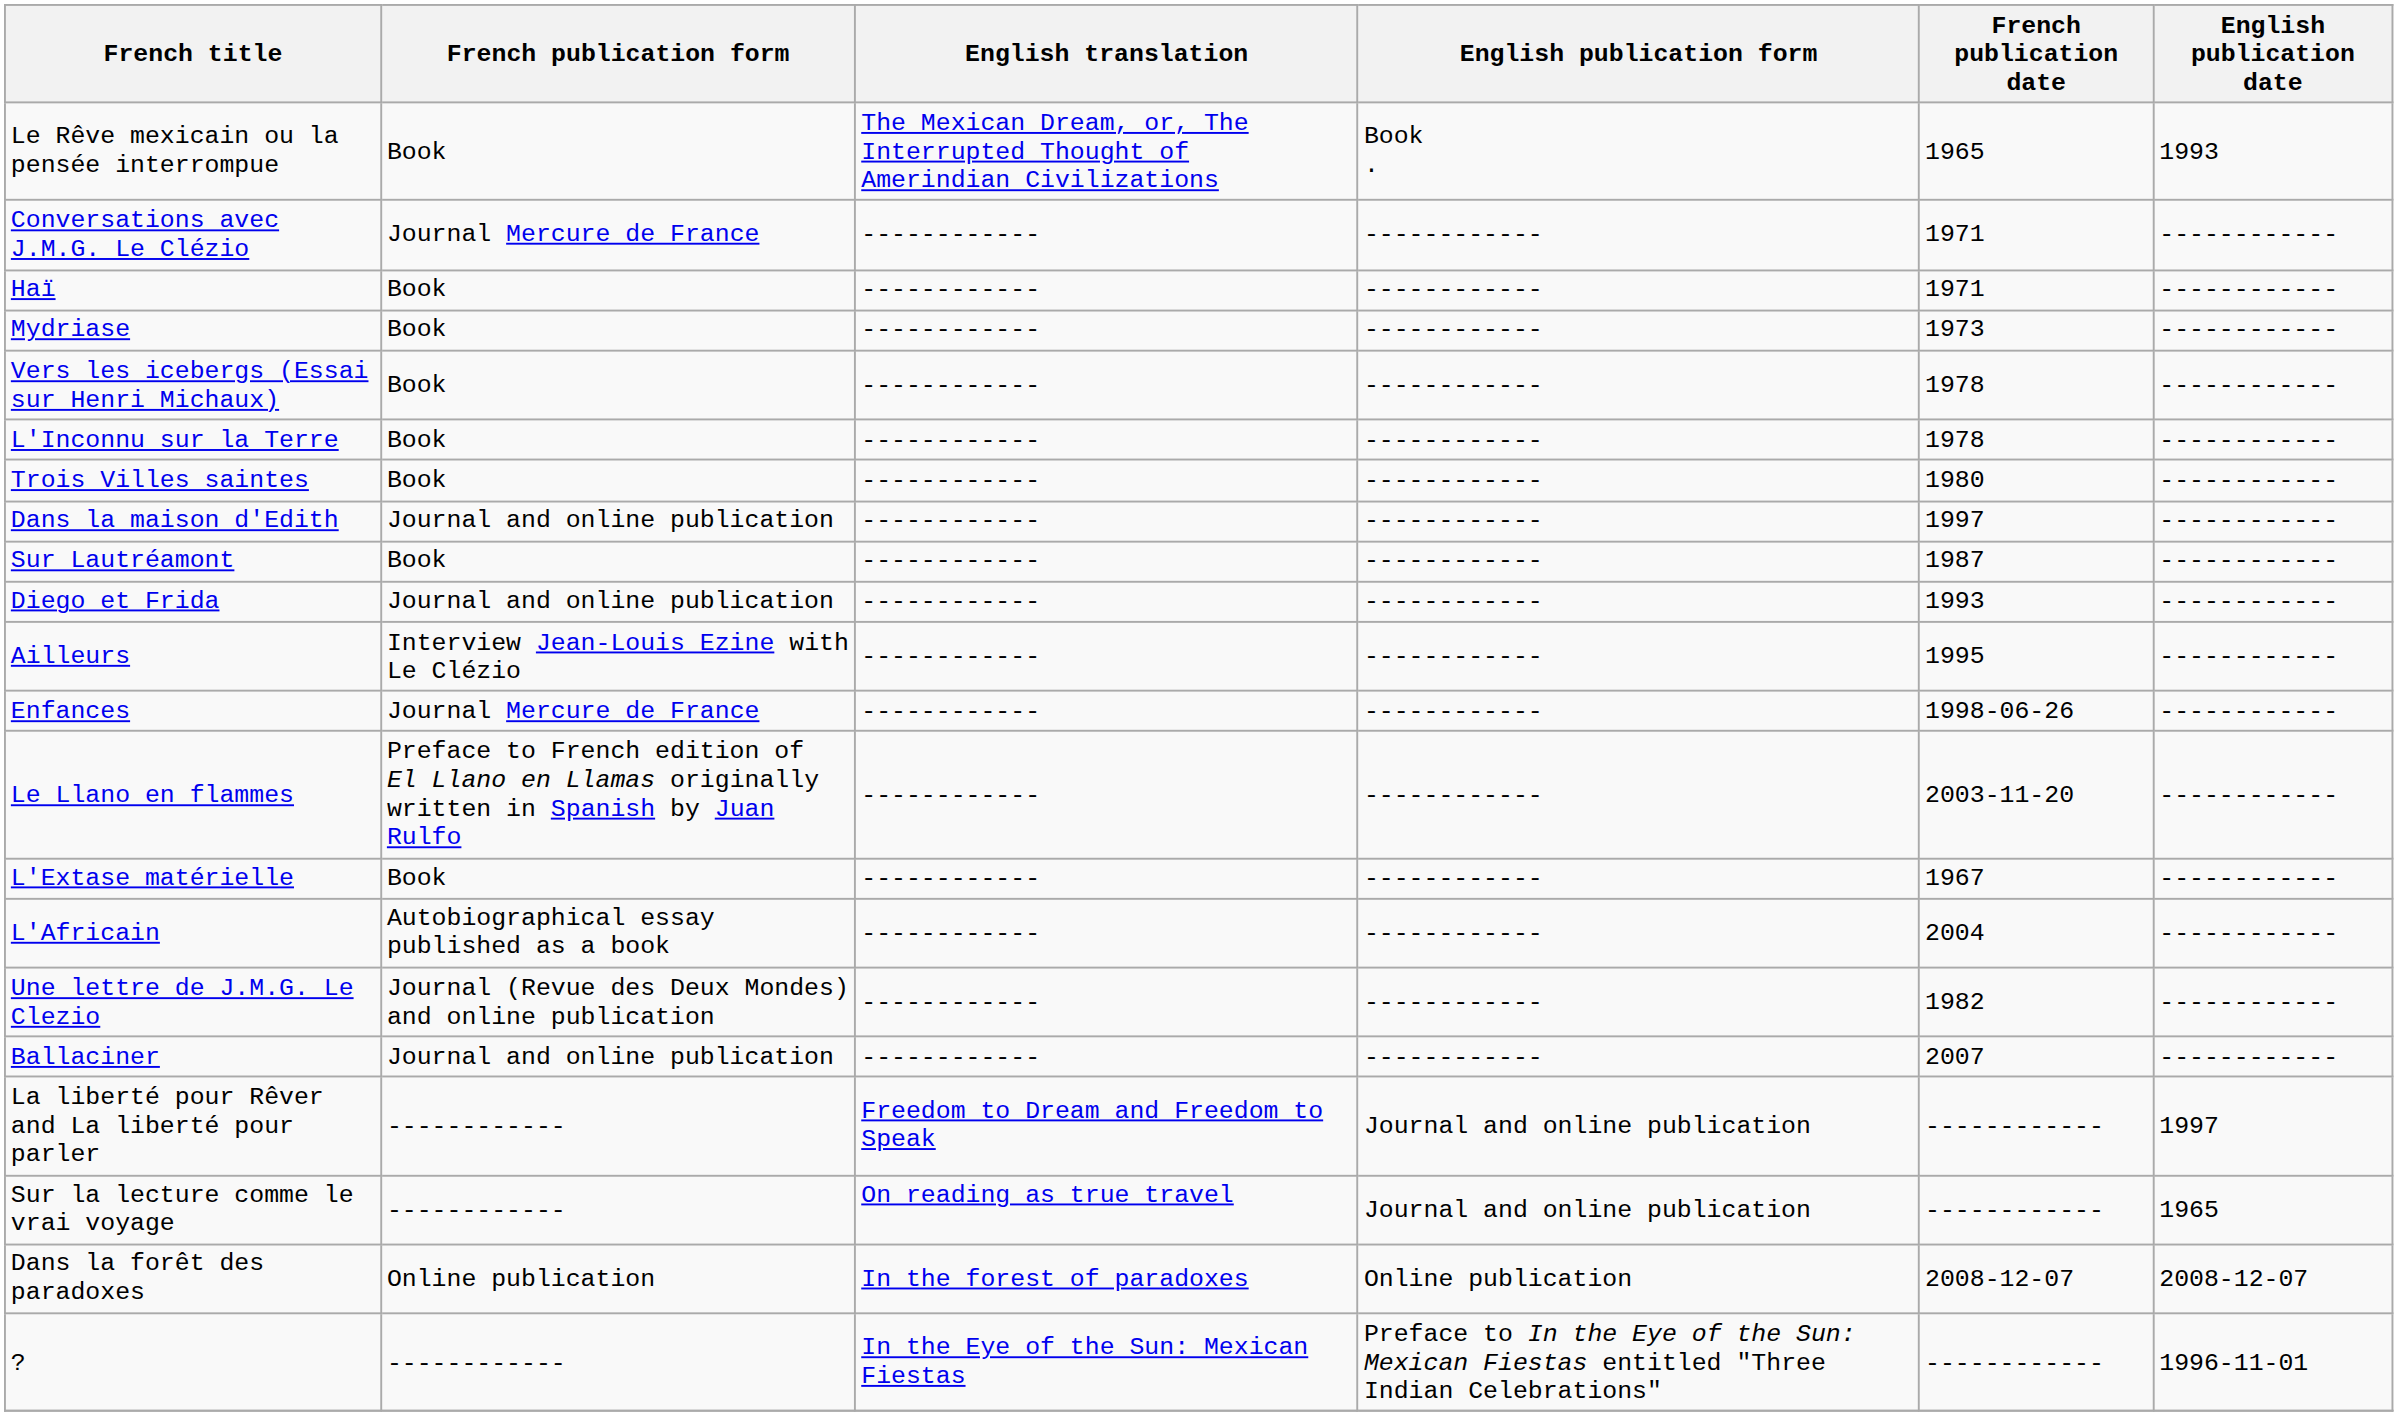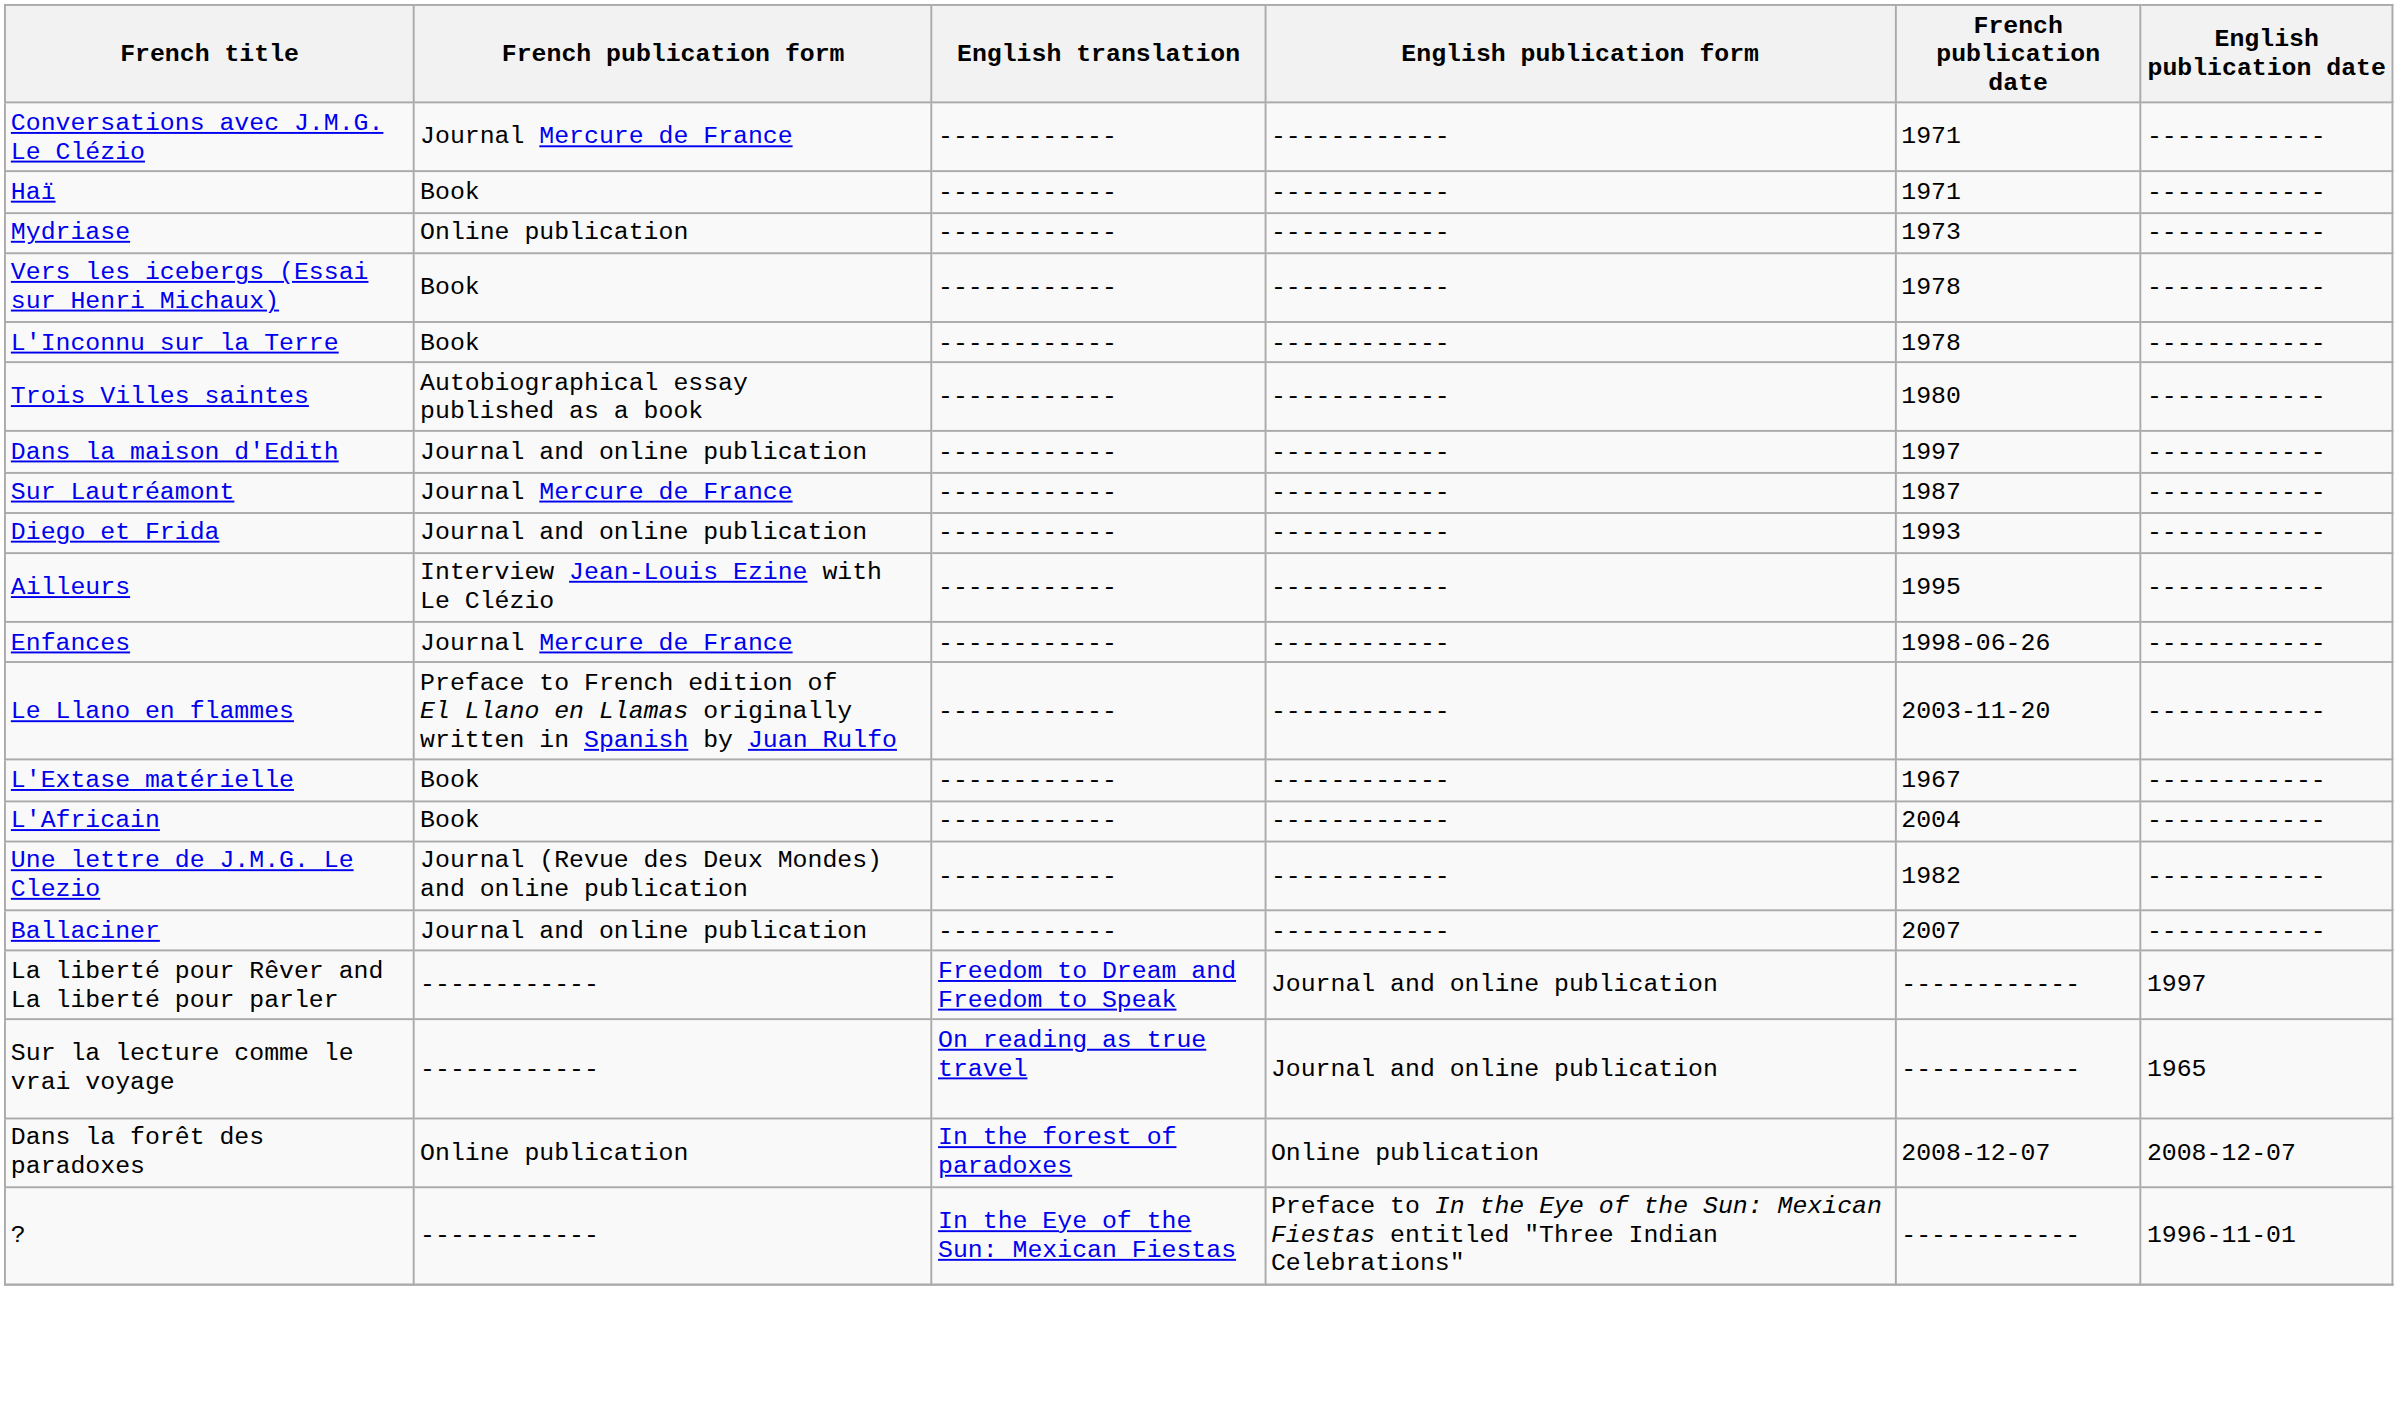- row: Le Rêve mexicain ou la pensée interrompue | Book | The Mexican Dream, or, The Interrupted Thought of Amerindian Civilizations | Book . | 1965 | 1993
Mydriase | French publication form: Book -> Online publication
Trois Villes saintes | French publication form: Book -> Autobiographical essay published as a book
Sur Lautréamont | French publication form: Book -> Journal Mercure de France
L'Africain | French publication form: Autobiographical essay published as a book -> Book
